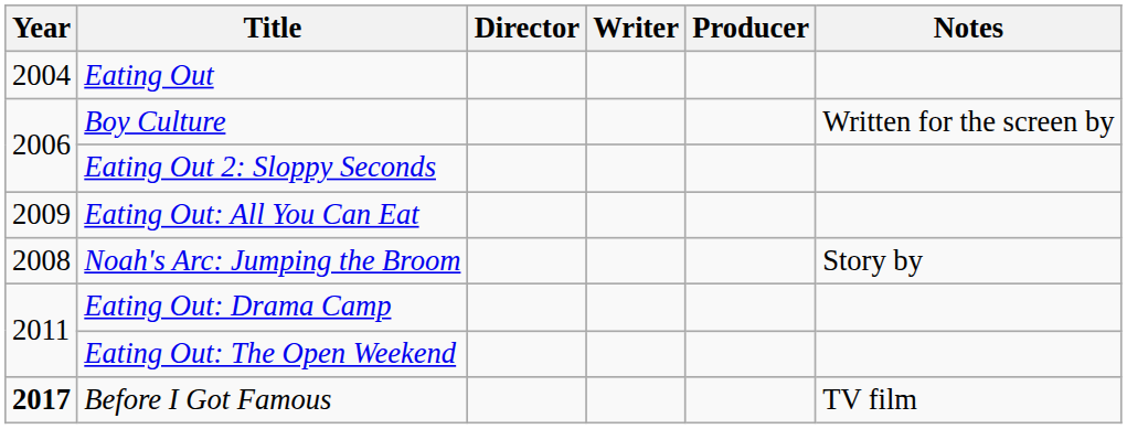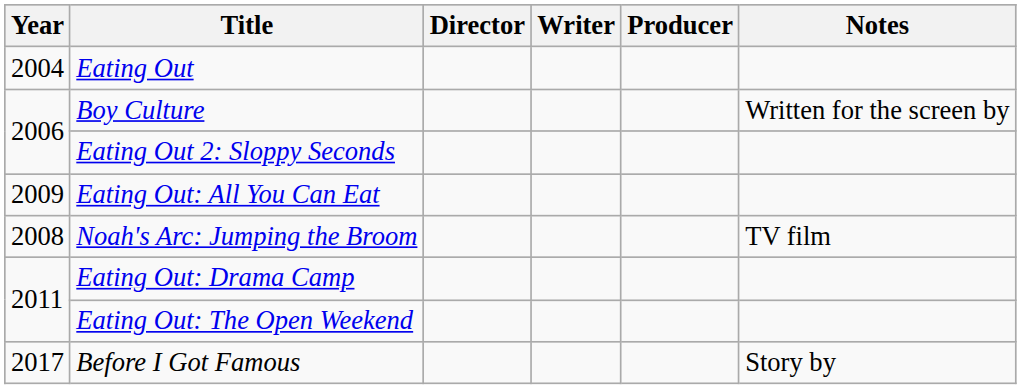Noah's Arc: Jumping the Broom | Notes: Story by -> TV film
Before I Got Famous | Year: bold -> normal
Before I Got Famous | Notes: TV film -> Story by
